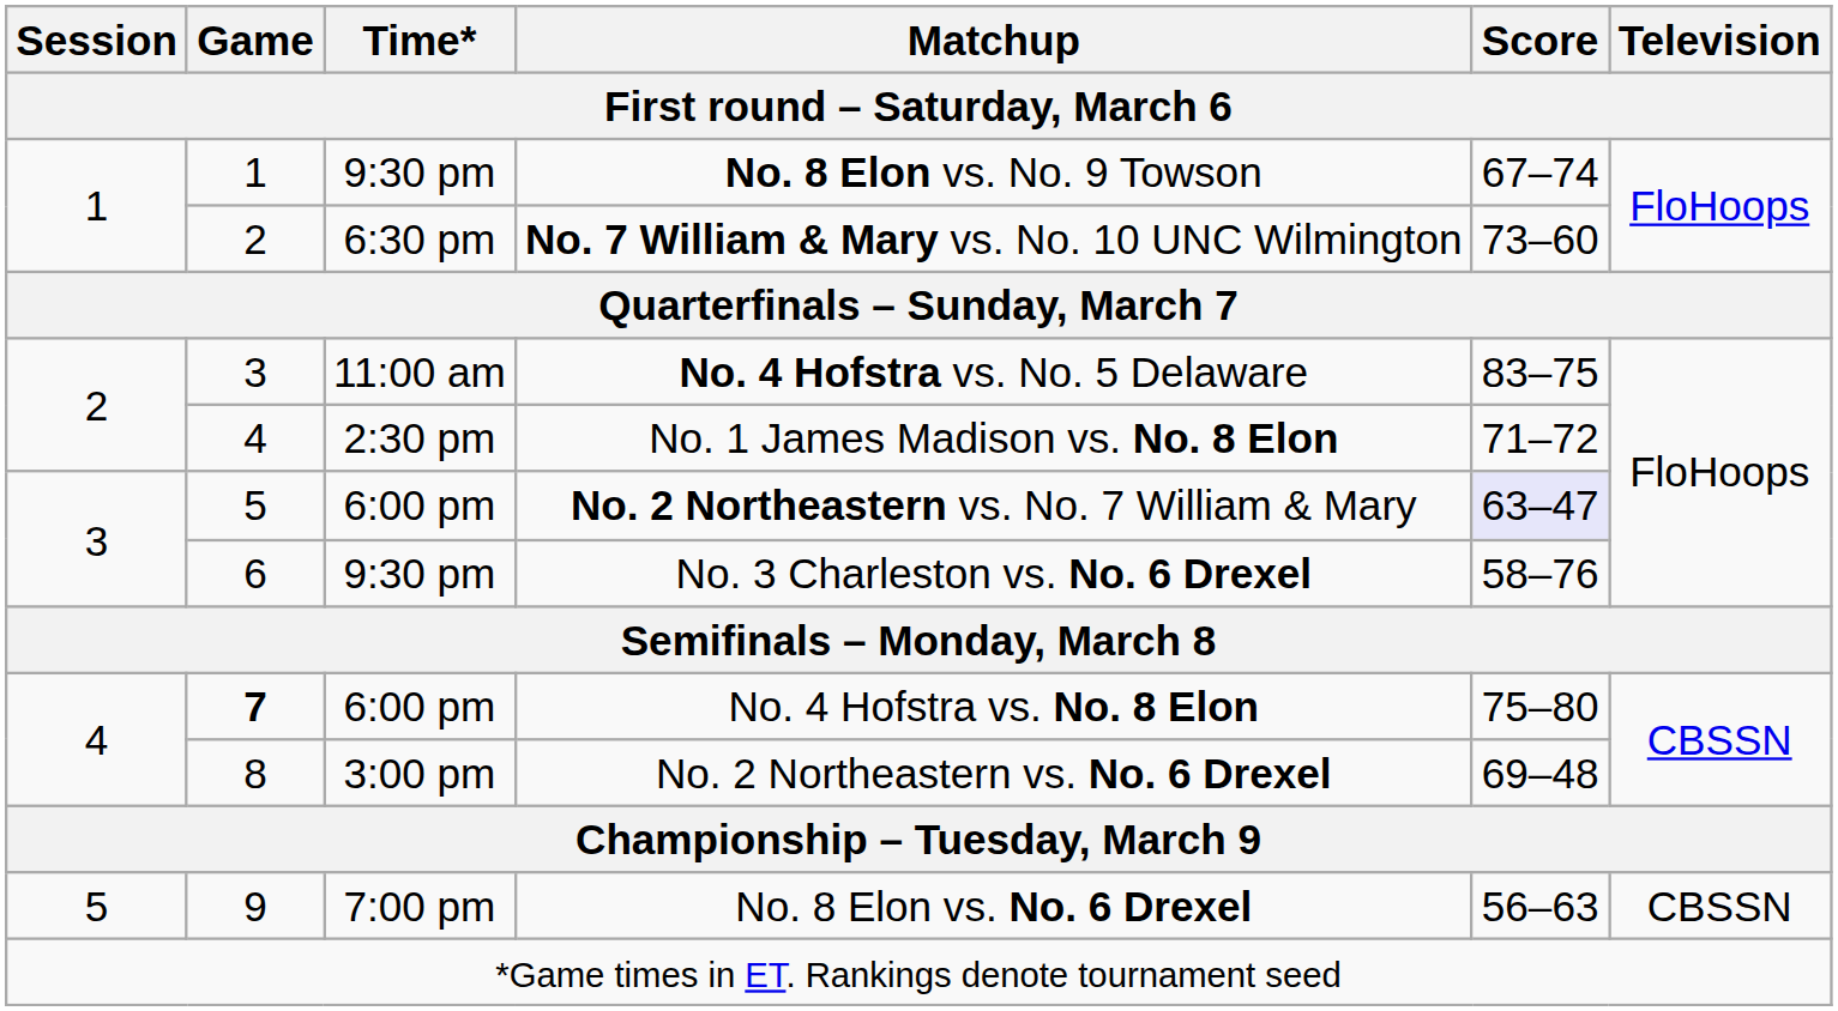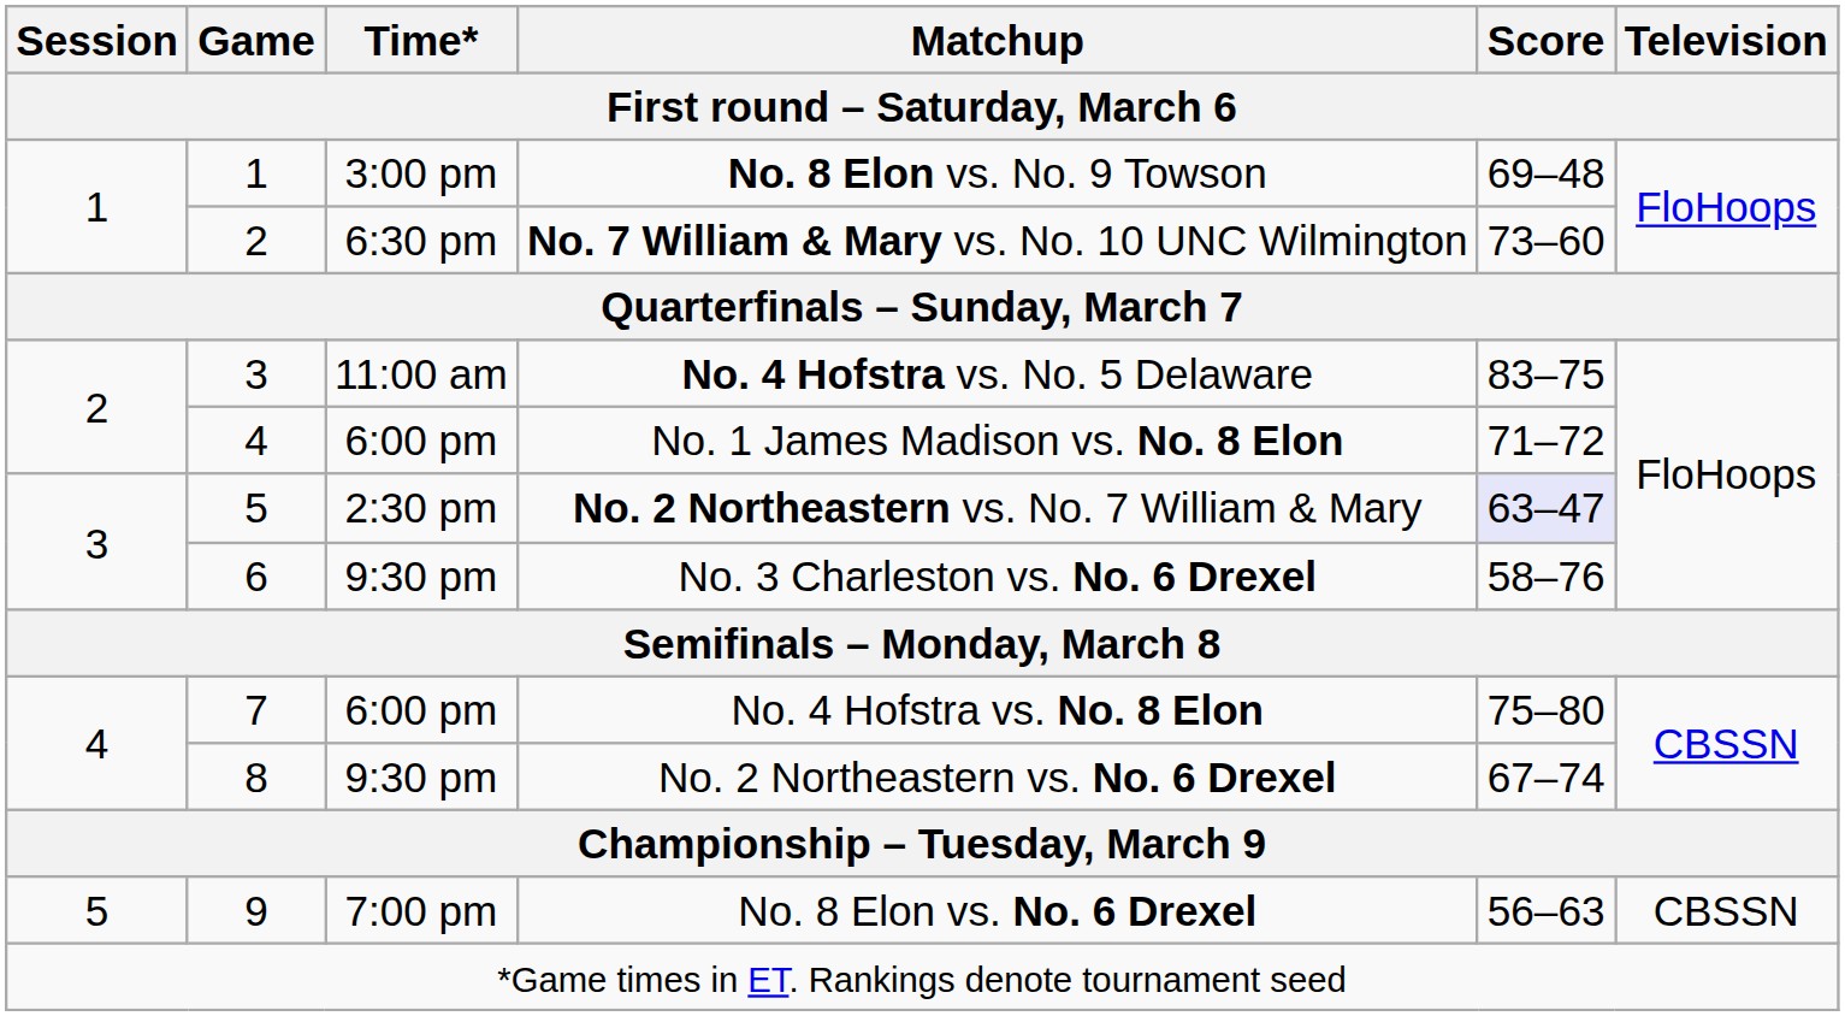No. 8 Elon vs. No. 9 Towson | Time*: 9:30 pm -> 3:00 pm
No. 8 Elon vs. No. 9 Towson | Score: 67–74 -> 69–48
No. 1 James Madison vs. No. 8 Elon | Time*: 2:30 pm -> 6:00 pm
No. 2 Northeastern vs. No. 7 William & Mary | Time*: 6:00 pm -> 2:30 pm
No. 4 Hofstra vs. No. 8 Elon | Game: bold -> normal
No. 2 Northeastern vs. No. 6 Drexel | Time*: 3:00 pm -> 9:30 pm
No. 2 Northeastern vs. No. 6 Drexel | Score: 69–48 -> 67–74
